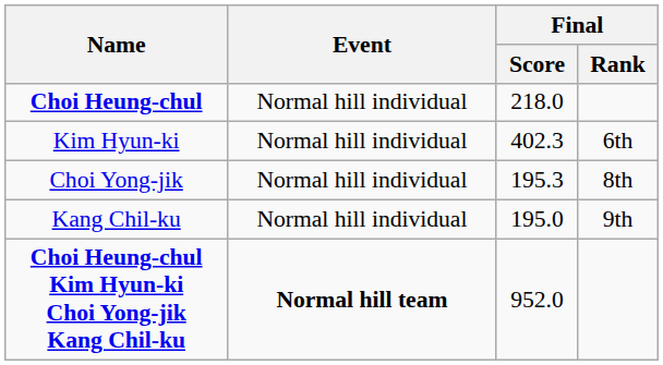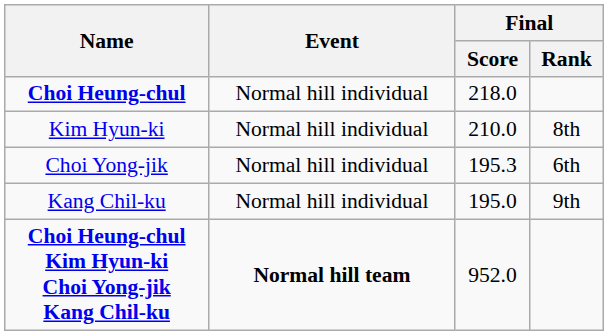Kim Hyun-ki | Final / Score: 402.3 -> 210.0
Kim Hyun-ki | Final / Rank: 6th -> 8th
Choi Yong-jik | Final / Rank: 8th -> 6th
